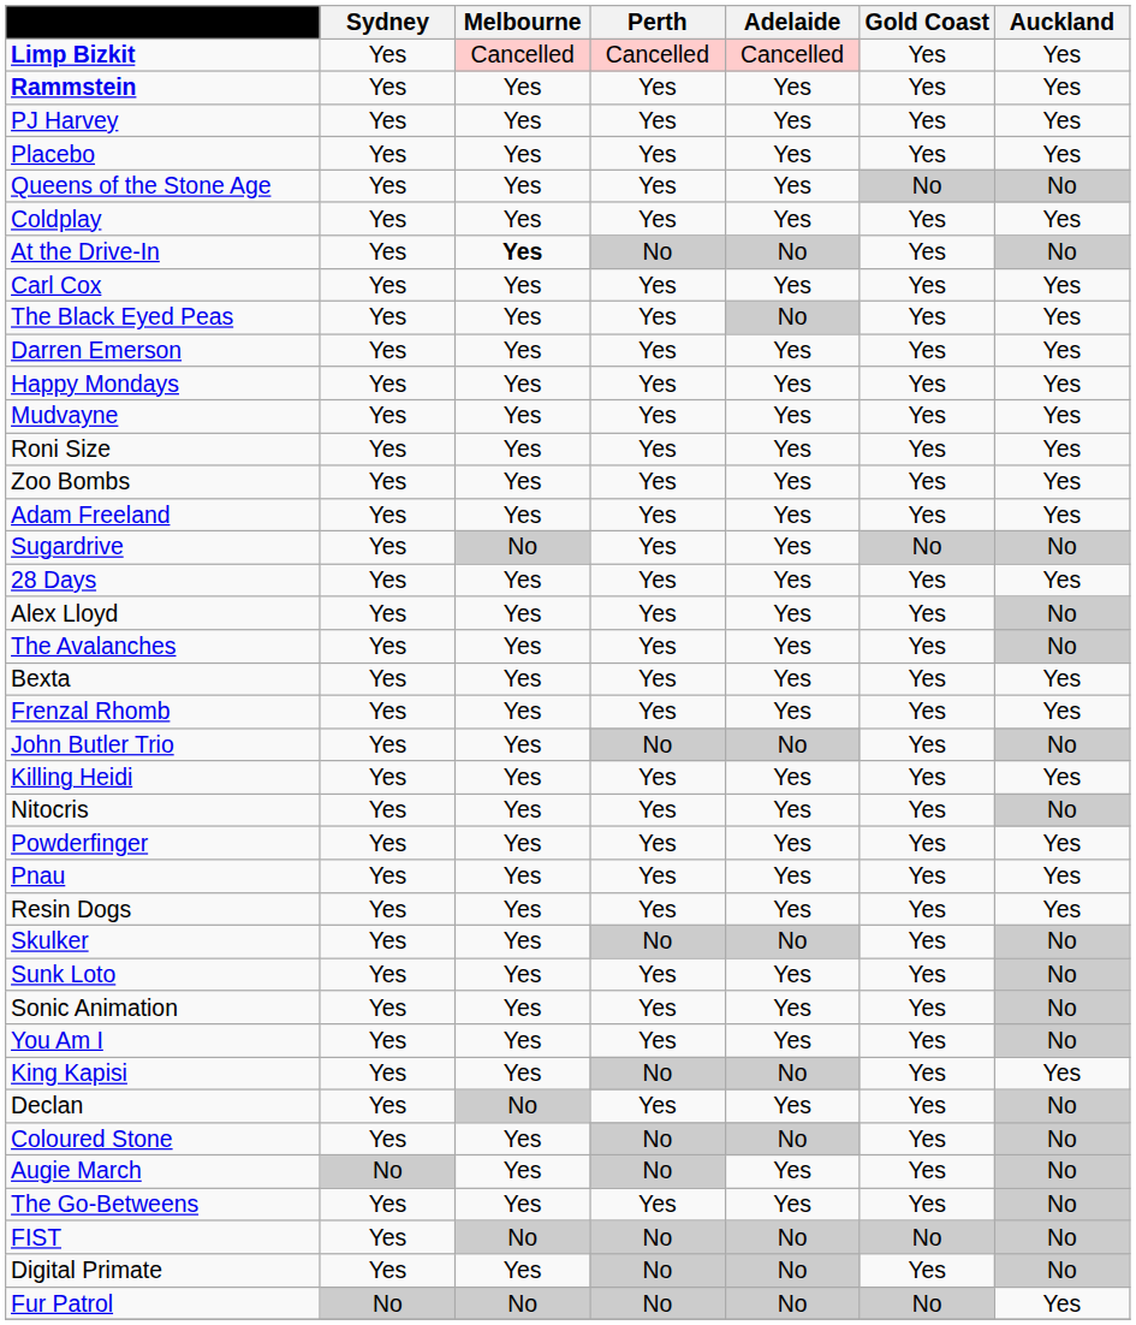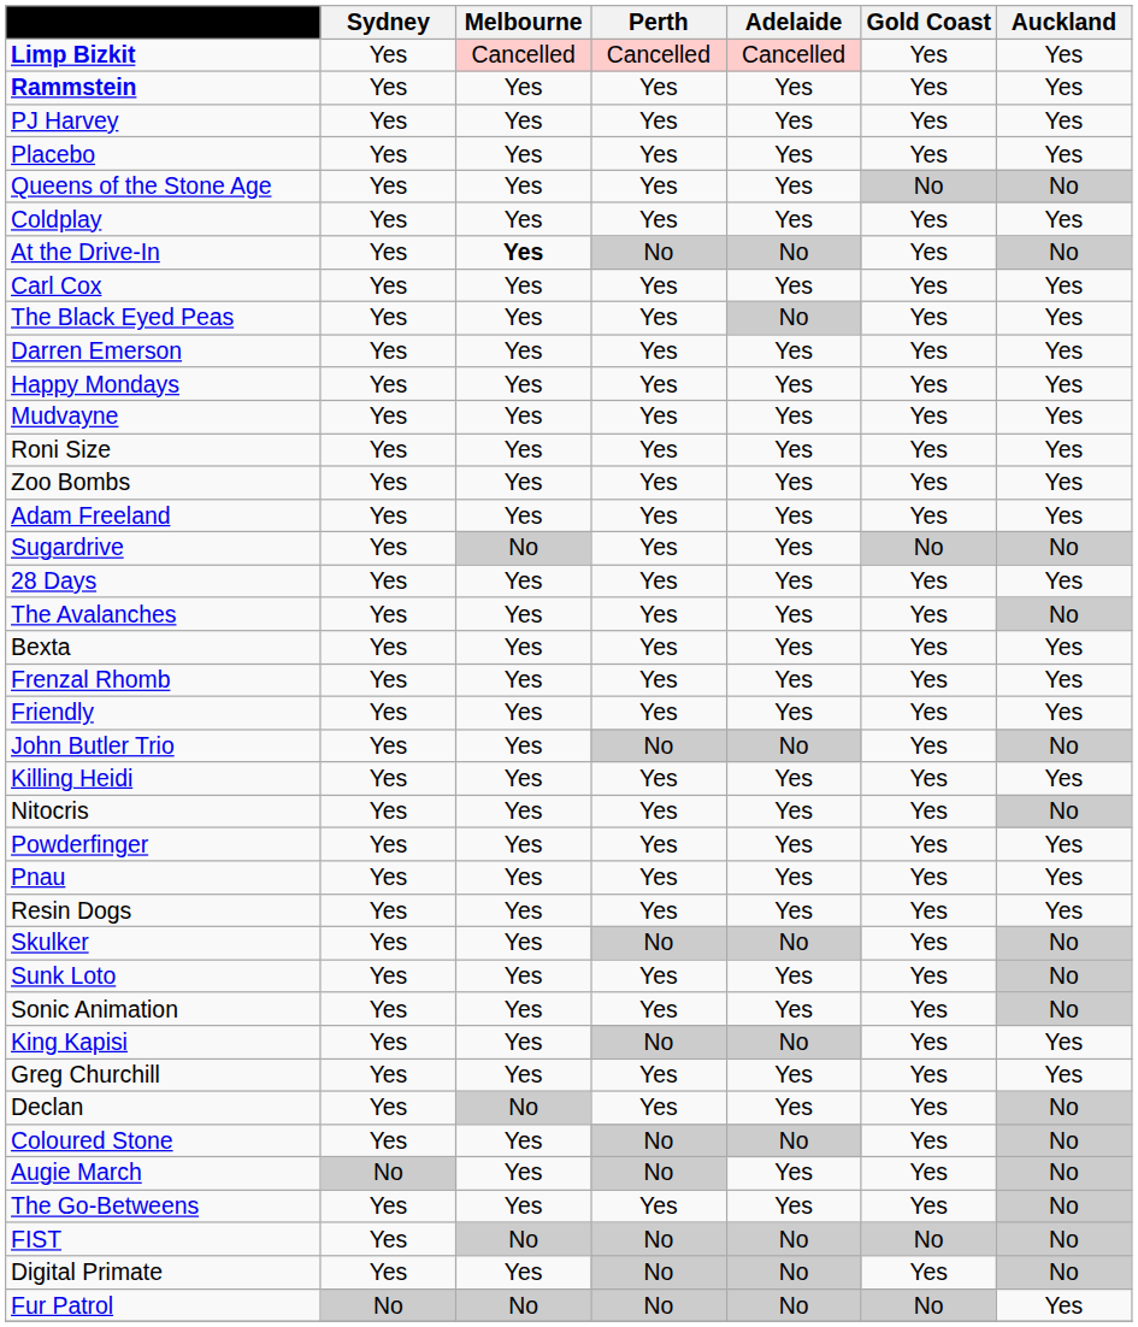- row: Alex Lloyd | Yes | Yes | Yes | Yes | Yes | No
+ row: Friendly | Yes | Yes | Yes | Yes | Yes | Yes
- row: You Am I | Yes | Yes | Yes | Yes | Yes | No
+ row: Greg Churchill | Yes | Yes | Yes | Yes | Yes | Yes
